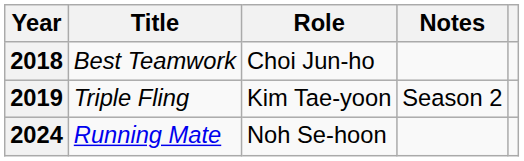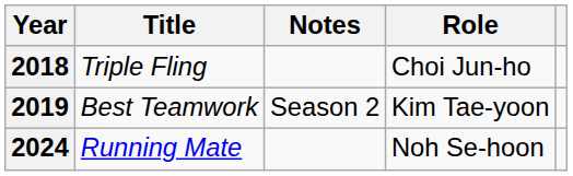columns swapped: Role <-> Notes
2018 | Title: Best Teamwork -> Triple Fling
2019 | Title: Triple Fling -> Best Teamwork
